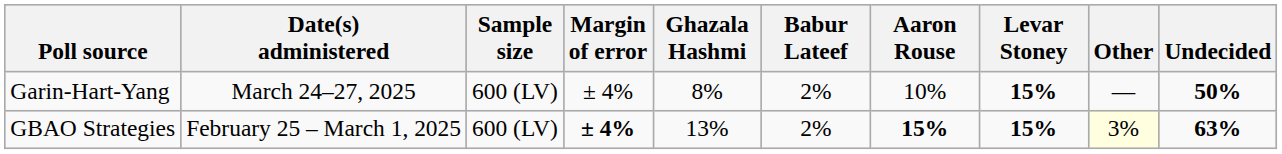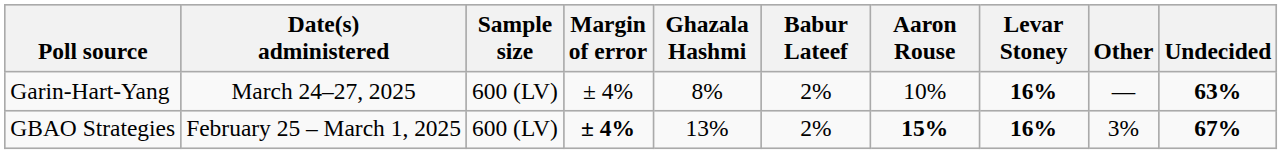Garin-Hart-Yang | Levar Stoney: 15% -> 16%
Garin-Hart-Yang | Undecided: 50% -> 63%
GBAO Strategies | Levar Stoney: 15% -> 16%
GBAO Strategies | Other: lightyellow background -> no background
GBAO Strategies | Undecided: 63% -> 67%
